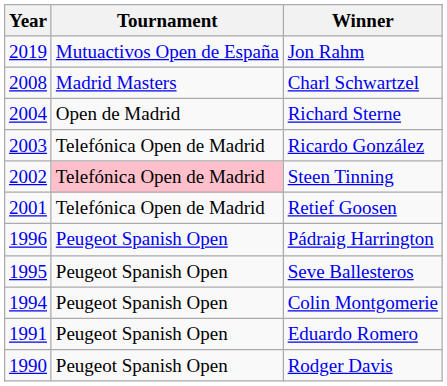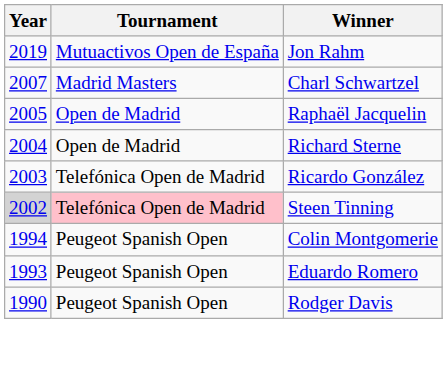Charl Schwartzel | Year: 2008 -> 2007
+ row: 2005 | Open de Madrid | Raphaël Jacquelin
Steen Tinning | Year: no background -> lightgrey background
- row: 2001 | Telefónica Open de Madrid | Retief Goosen
- row: 1996 | Peugeot Spanish Open | Pádraig Harrington
- row: 1995 | Peugeot Spanish Open | Seve Ballesteros
Eduardo Romero | Year: 1991 -> 1993
